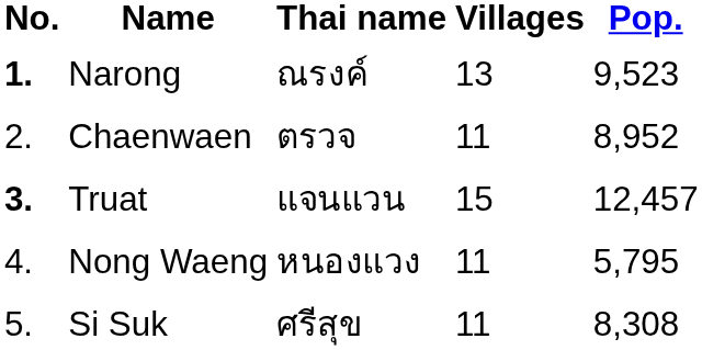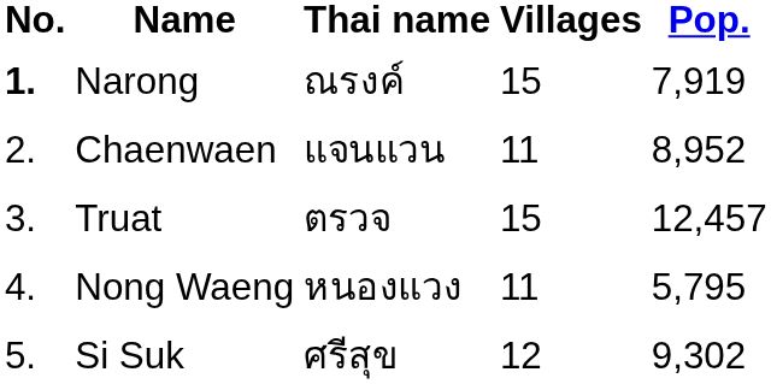Narong | Villages: 13 -> 15
Narong | Pop.: 9,523 -> 7,919
Chaenwaen | Thai name: ตรวจ -> แจนแวน
Truat | No.: bold -> normal
Truat | Thai name: แจนแวน -> ตรวจ
Si Suk | Villages: 11 -> 12
Si Suk | Pop.: 8,308 -> 9,302
